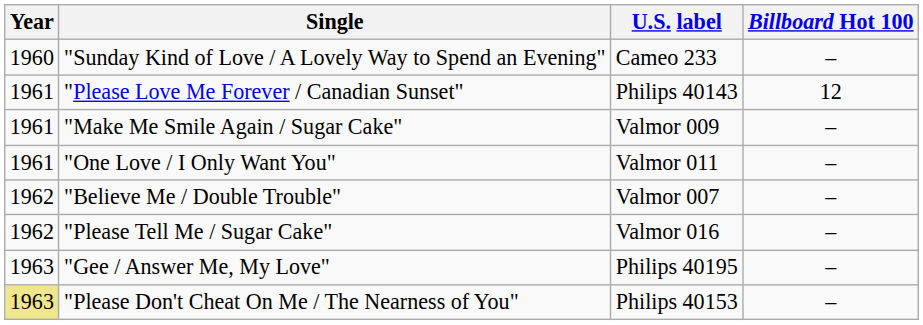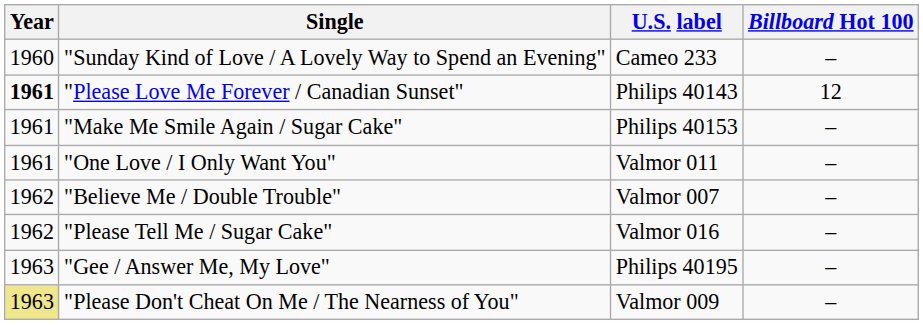"Please Love Me Forever / Canadian Sunset" | Year: normal -> bold
"Make Me Smile Again / Sugar Cake" | U.S. label: Valmor 009 -> Philips 40153
"Please Don't Cheat On Me / The Nearness of You" | U.S. label: Philips 40153 -> Valmor 009
